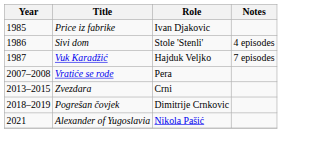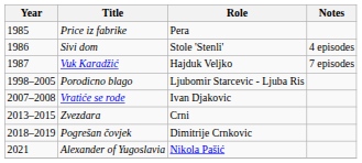Price iz fabrike | Role: Ivan Djakovic -> Pera
+ row: 1998–2005 | Porodicno blago | Ljubomir Starcevic - Ljuba Ris
Vratiće se rode | Role: Pera -> Ivan Djakovic
